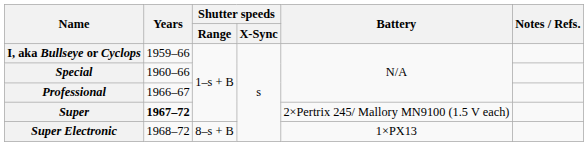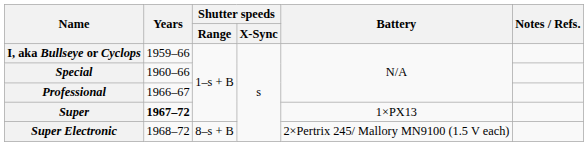Super | Battery: 2×Pertrix 245/ Mallory MN9100 (1.5 V each) -> 1×PX13
Super Electronic | Battery: 1×PX13 -> 2×Pertrix 245/ Mallory MN9100 (1.5 V each)
